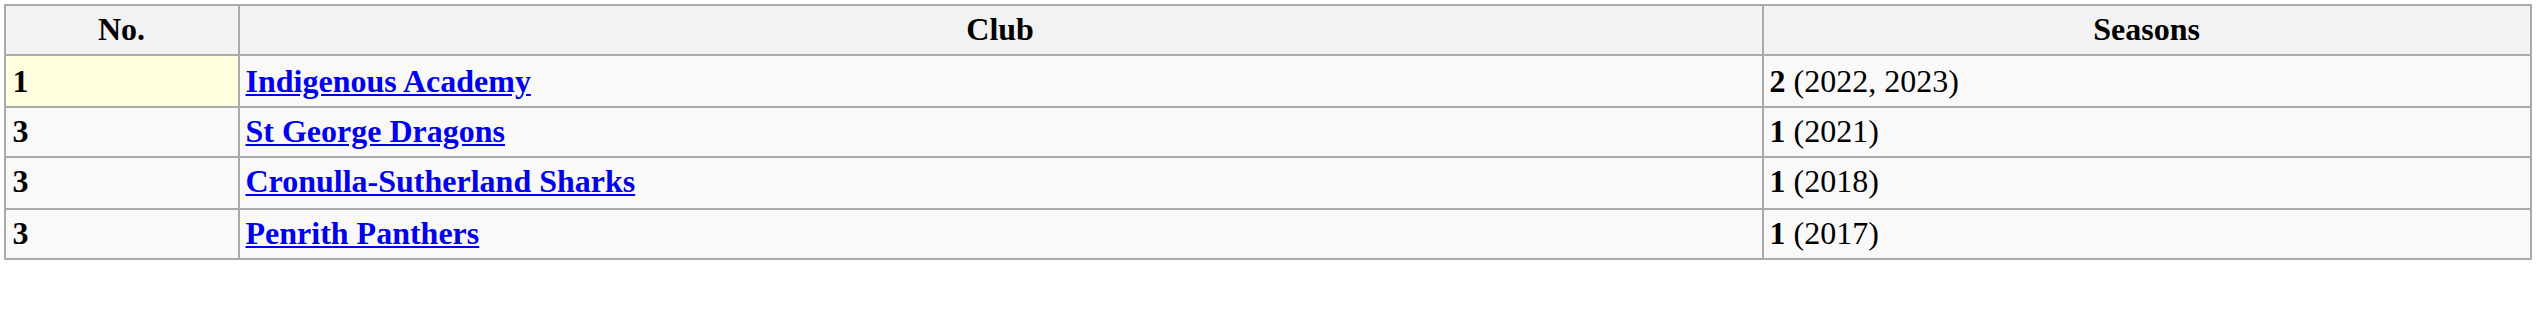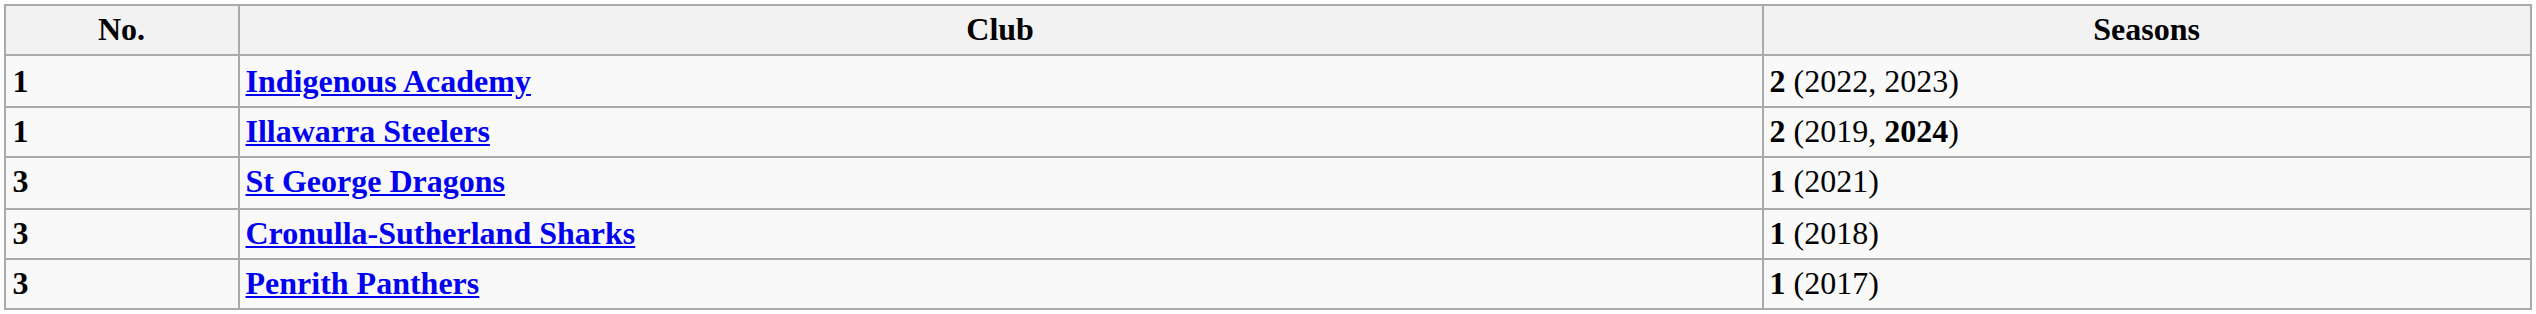Indigenous Academy | No.: lightyellow background -> no background
+ row: 1 | Illawarra Steelers | 2 (2019, 2024)
